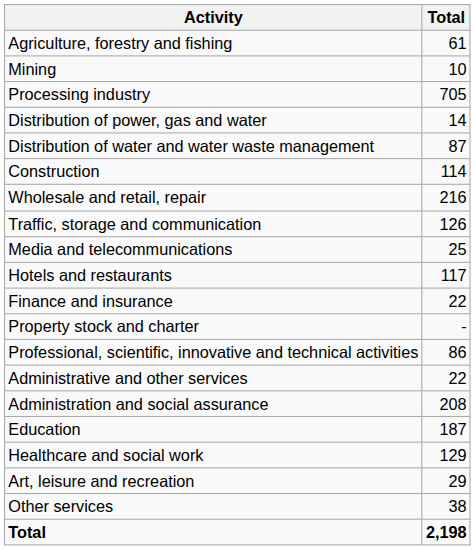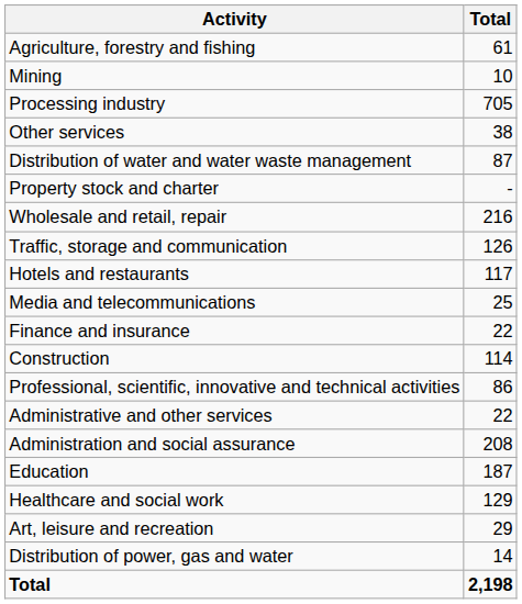rows swapped: Distribution of power, gas and water <-> Other services
rows swapped: Construction <-> Property stock and charter
rows swapped: Hotels and restaurants <-> Media and telecommunications
